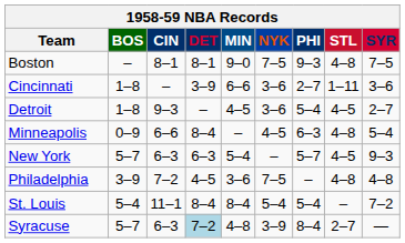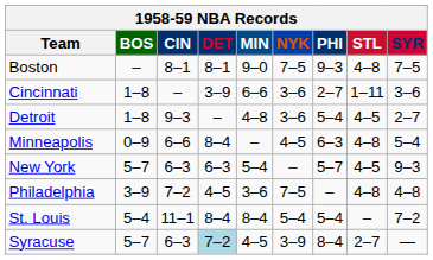Detroit | MIN: 4–5 -> 4–8
Syracuse | MIN: 4–8 -> 4–5
